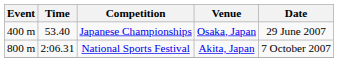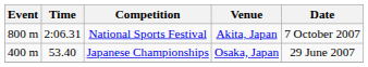rows swapped: Japanese Championships <-> National Sports Festival
